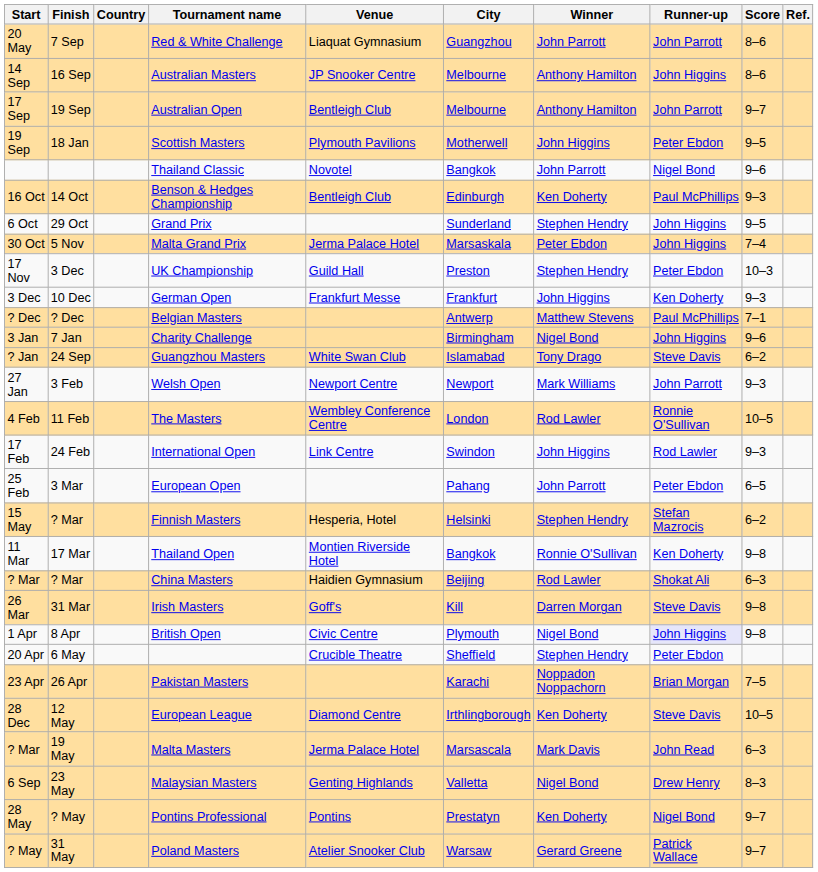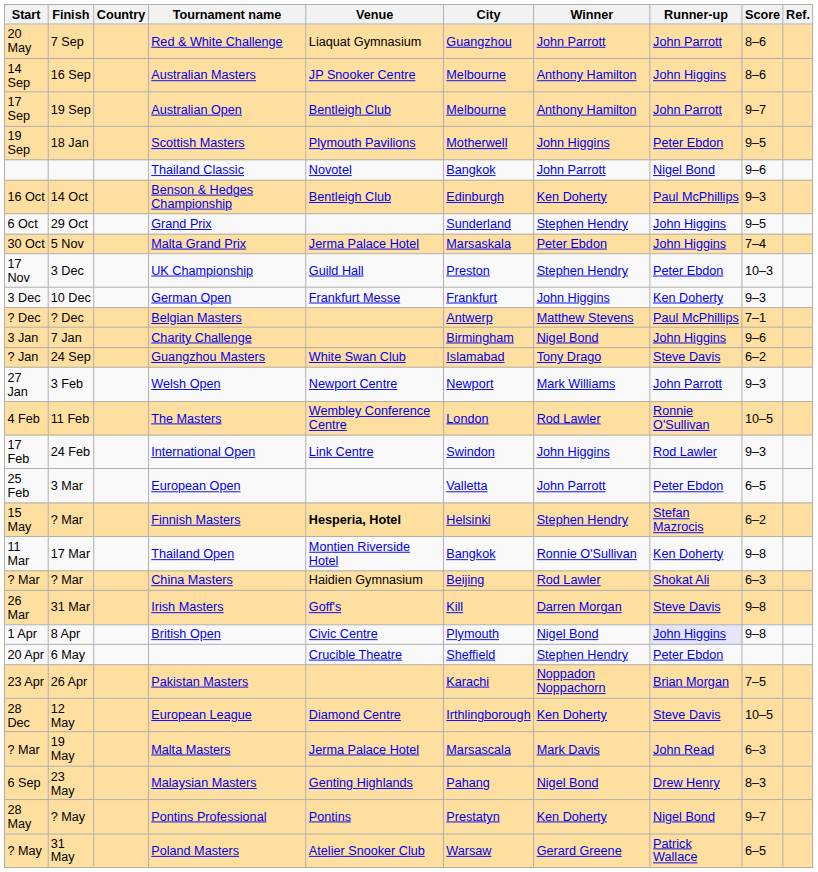European Open | City: Pahang -> Valletta
Finnish Masters | Venue: normal -> bold
Malaysian Masters | City: Valletta -> Pahang
Poland Masters | Score: 9–7 -> 6–5
